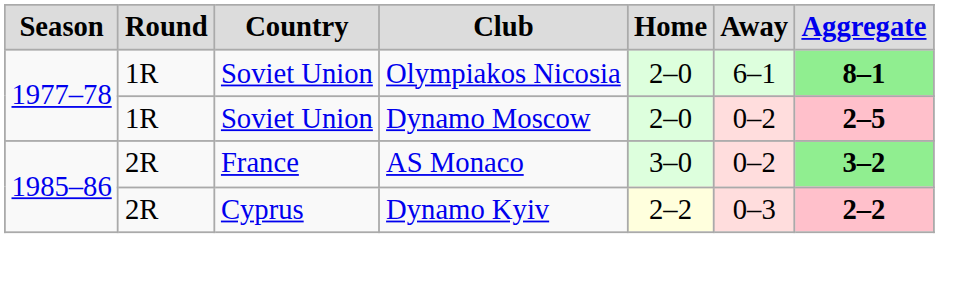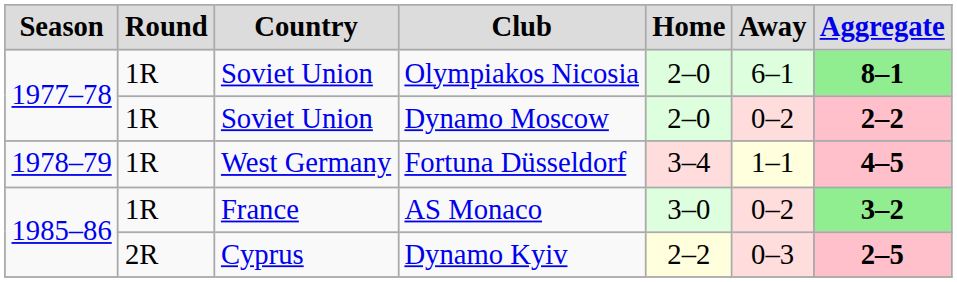Dynamo Moscow | Aggregate: 2–5 -> 2–2
+ row: 1978–79 | 1R | West Germany | Fortuna Düsseldorf | 3–4 | 1–1 | 4–5
AS Monaco | Round: 2R -> 1R
Dynamo Kyiv | Aggregate: 2–2 -> 2–5
